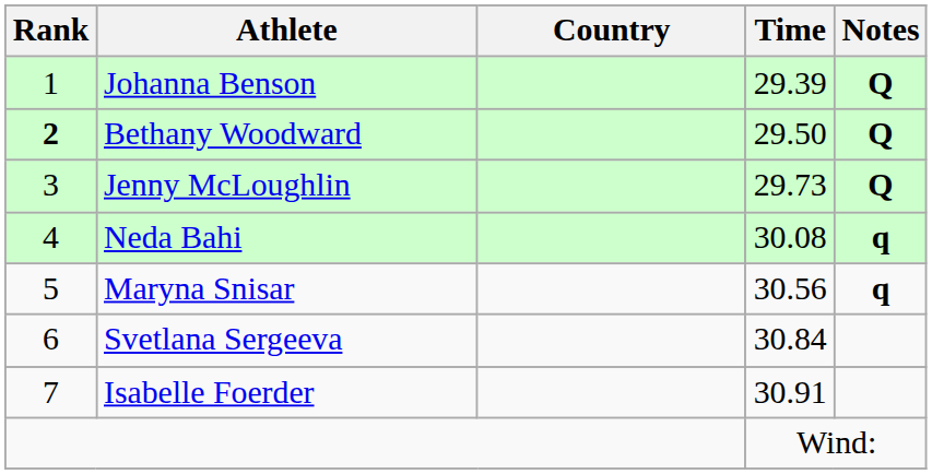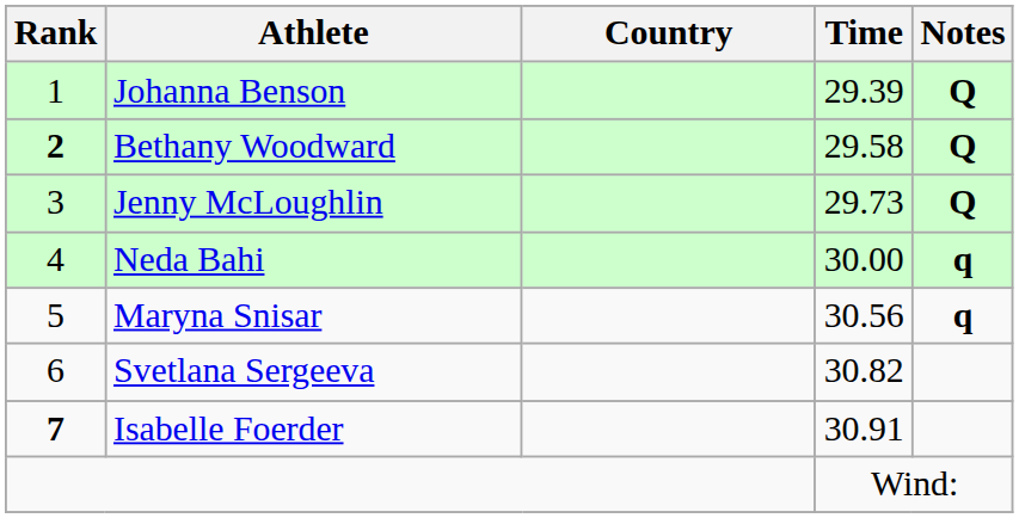Bethany Woodward | Time: 29.50 -> 29.58
Neda Bahi | Time: 30.08 -> 30.00
Svetlana Sergeeva | Time: 30.84 -> 30.82
Isabelle Foerder | Rank: normal -> bold
